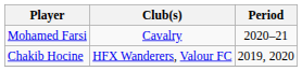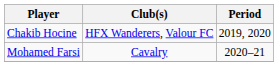rows swapped: Chakib Hocine <-> Mohamed Farsi
